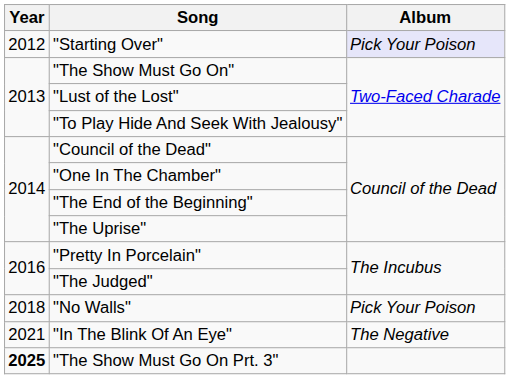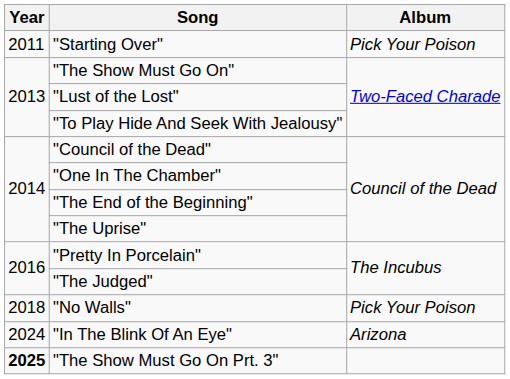"Starting Over" | Year: 2012 -> 2011
"Starting Over" | Album: lavender background -> no background
"In The Blink Of An Eye" | Year: 2021 -> 2024
"In The Blink Of An Eye" | Album: The Negative -> Arizona
